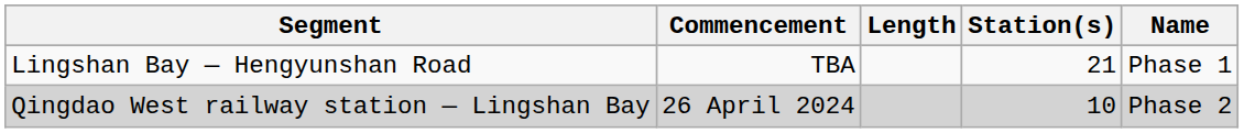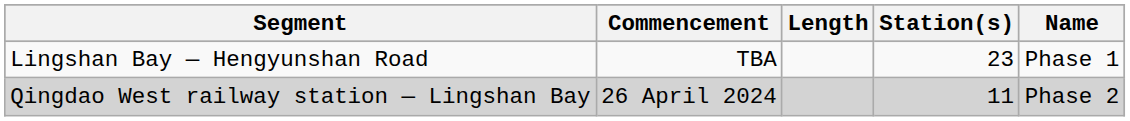Lingshan Bay — Hengyunshan Road | Station(s): 21 -> 23
Qingdao West railway station — Lingshan Bay | Station(s): 10 -> 11
